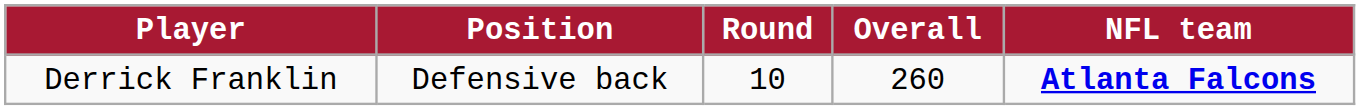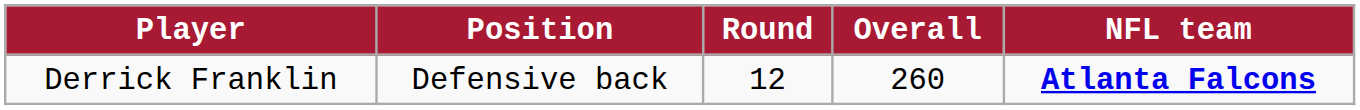Derrick Franklin | Round: 10 -> 12
